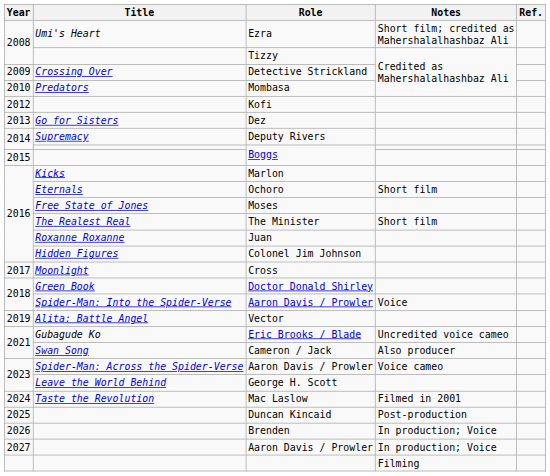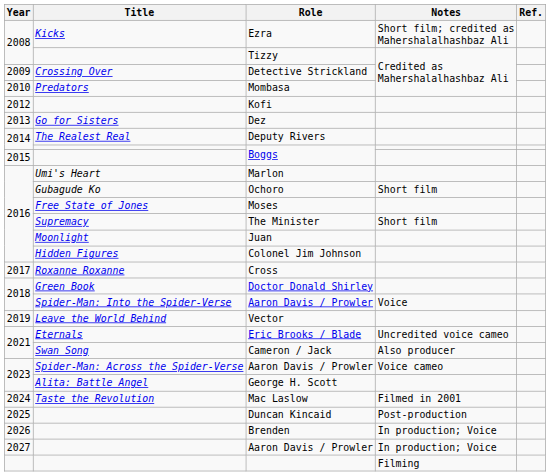Ezra | Title: Umi's Heart -> Kicks
Deputy Rivers | Title: Supremacy -> The Realest Real
Marlon | Title: Kicks -> Umi's Heart
Ochoro | Title: Eternals -> Gubagude Ko
The Minister | Title: The Realest Real -> Supremacy
Juan | Title: Roxanne Roxanne -> Moonlight
Cross | Title: Moonlight -> Roxanne Roxanne
Vector | Title: Alita: Battle Angel -> Leave the World Behind
Eric Brooks / Blade | Title: Gubagude Ko -> Eternals
George H. Scott | Title: Leave the World Behind -> Alita: Battle Angel
